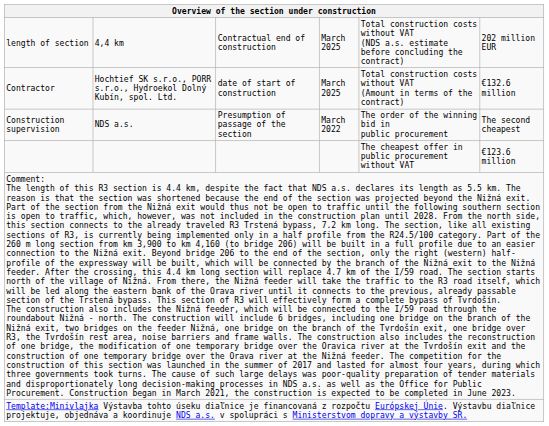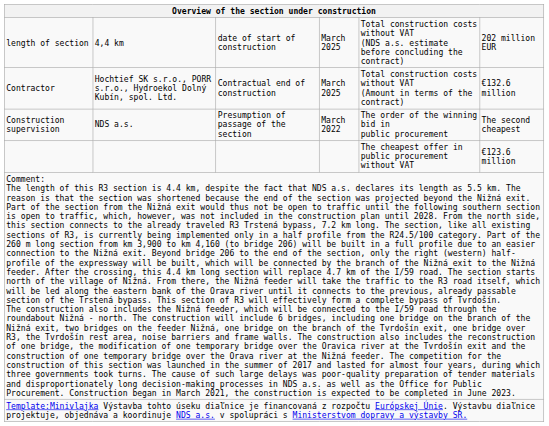length of section | column 3: Contractual end of construction -> date of start of construction
Contractor | column 3: date of start of construction -> Contractual end of construction
